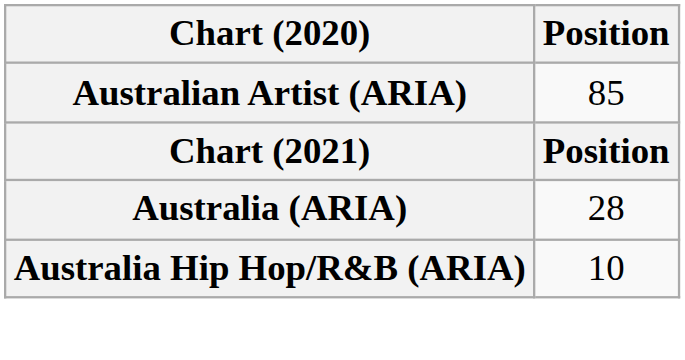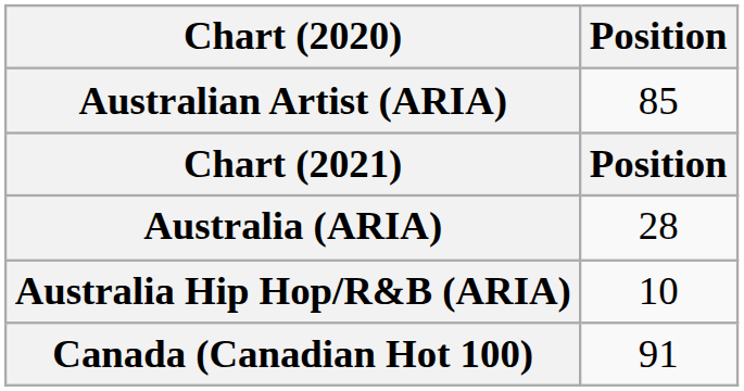+ row: Canada (Canadian Hot 100) | 91
